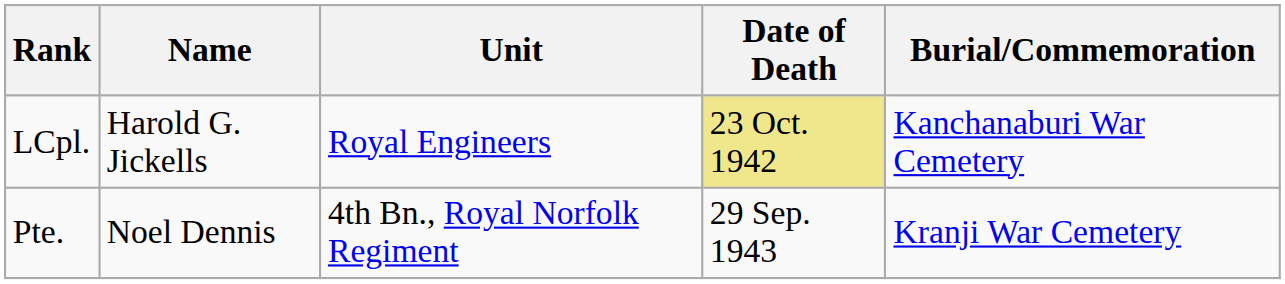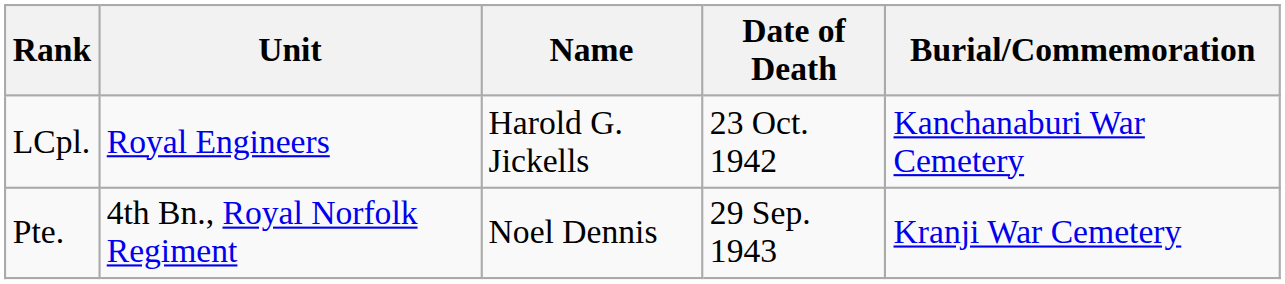columns swapped: Name <-> Unit
LCpl. | Date of Death: khaki background -> no background
